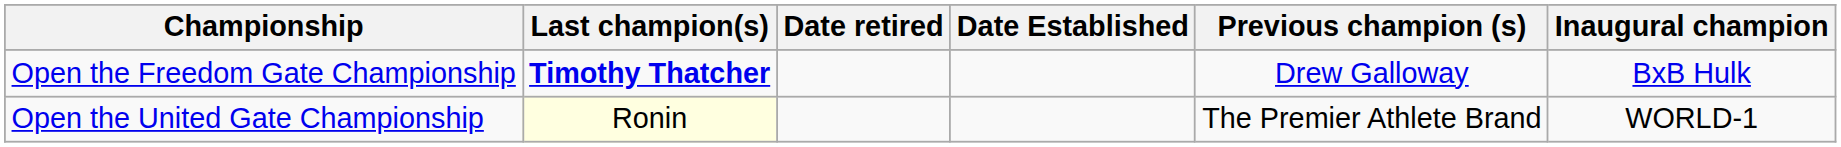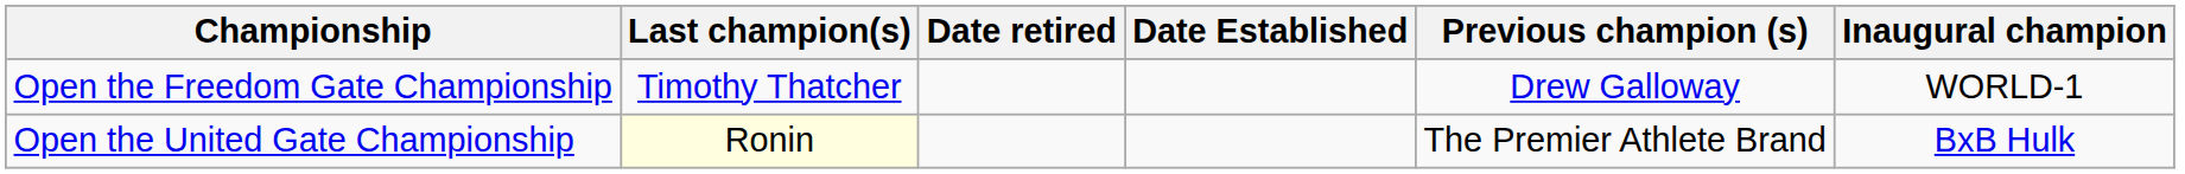Open the Freedom Gate Championship | Last champion(s): bold -> normal
Open the Freedom Gate Championship | Inaugural champion: BxB Hulk -> WORLD-1
Open the United Gate Championship | Inaugural champion: WORLD-1 -> BxB Hulk
